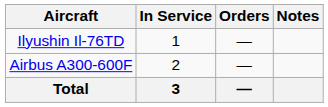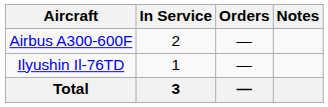rows swapped: Airbus A300-600F <-> Ilyushin Il-76TD
